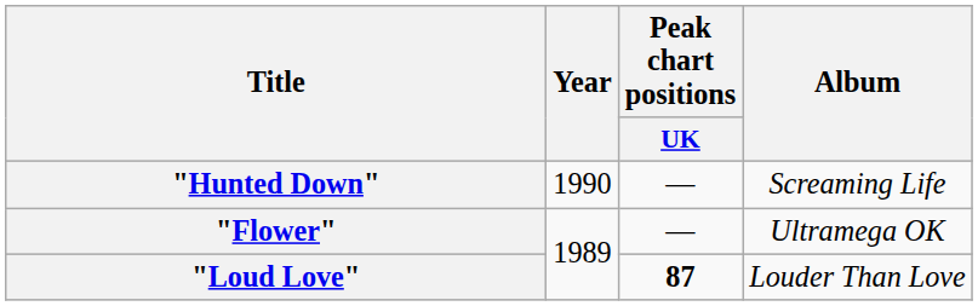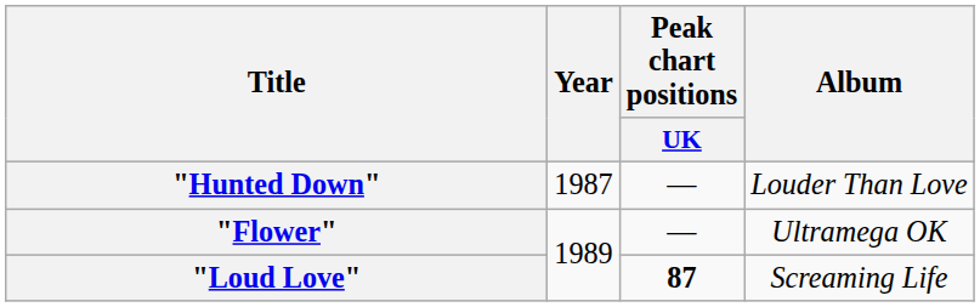"Hunted Down" | Year: 1990 -> 1987
"Hunted Down" | Album: Screaming Life -> Louder Than Love
"Loud Love" | Album: Louder Than Love -> Screaming Life
